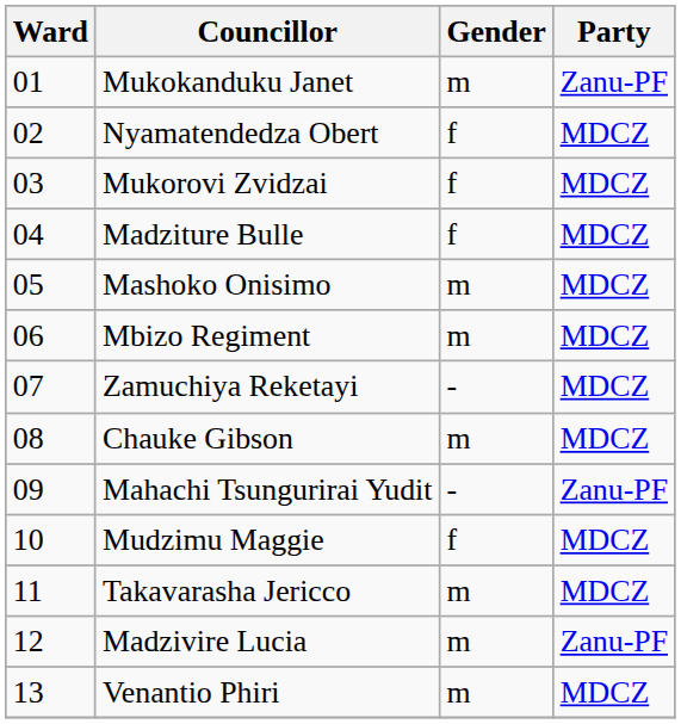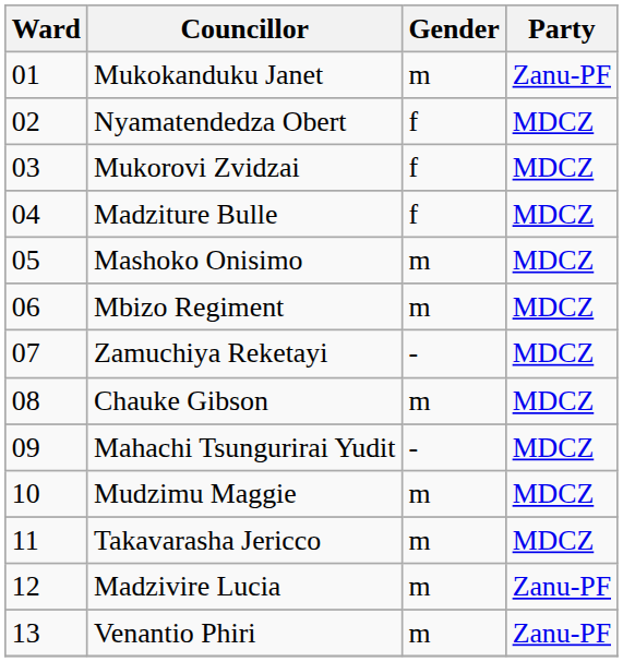Mahachi Tsungurirai Yudit | Party: Zanu-PF -> MDCZ
Mudzimu Maggie | Gender: f -> m
Venantio Phiri | Party: MDCZ -> Zanu-PF
